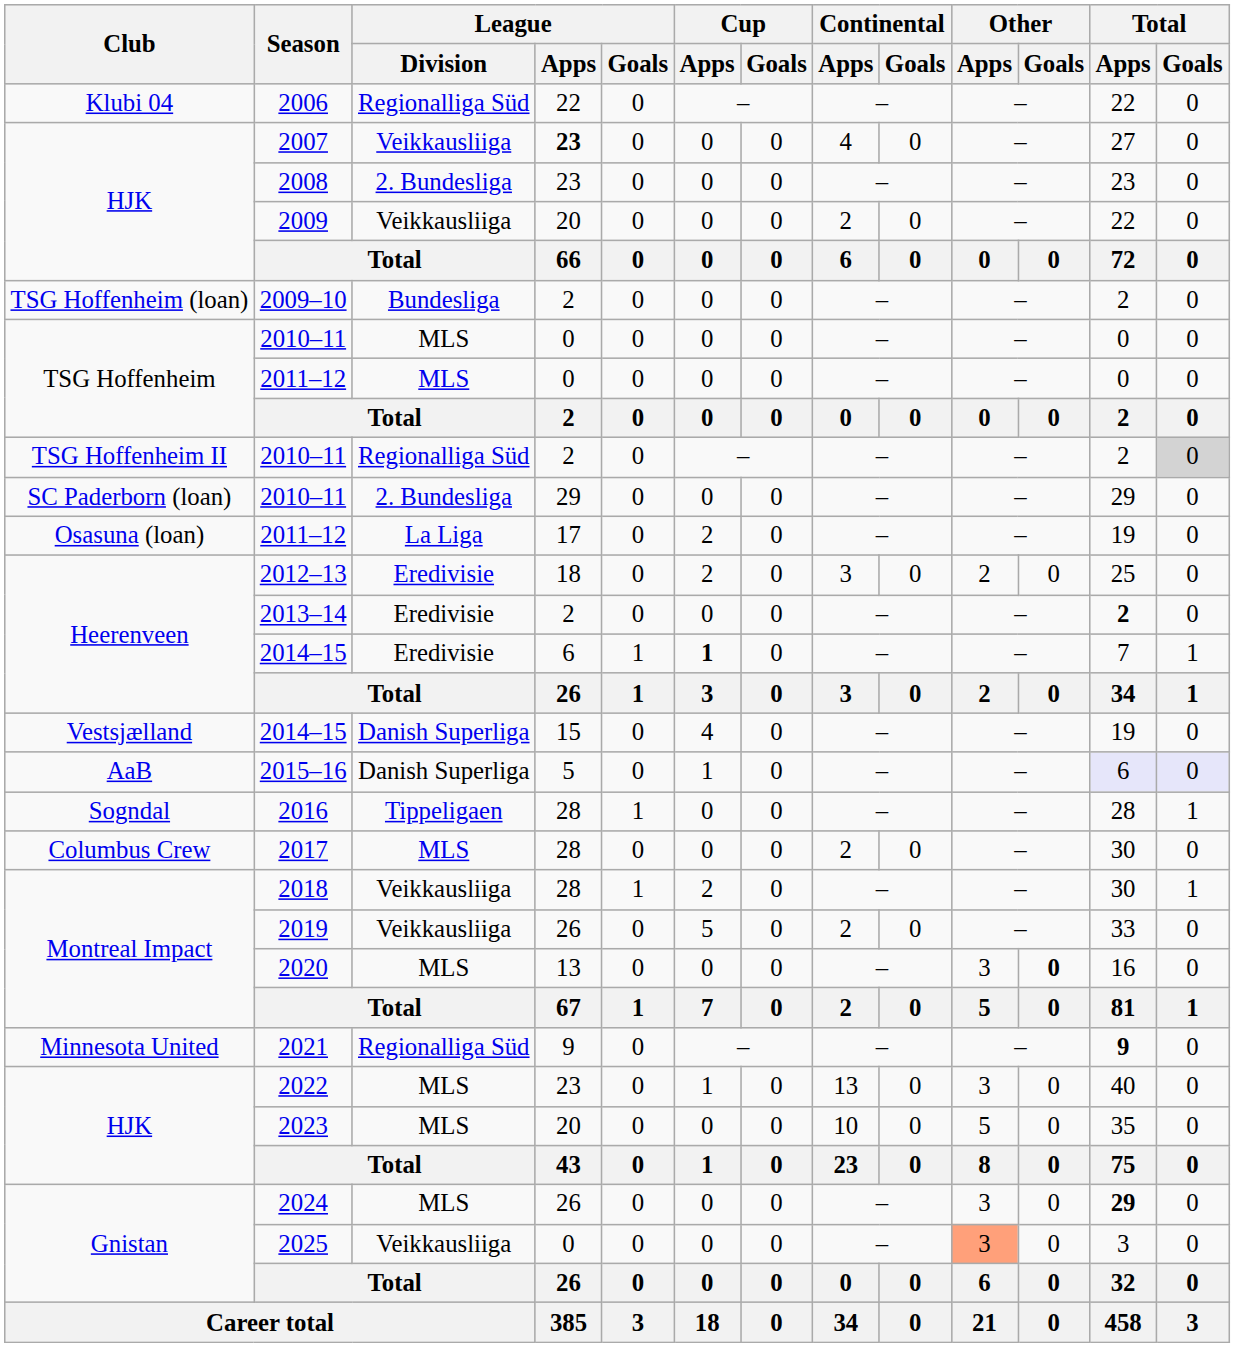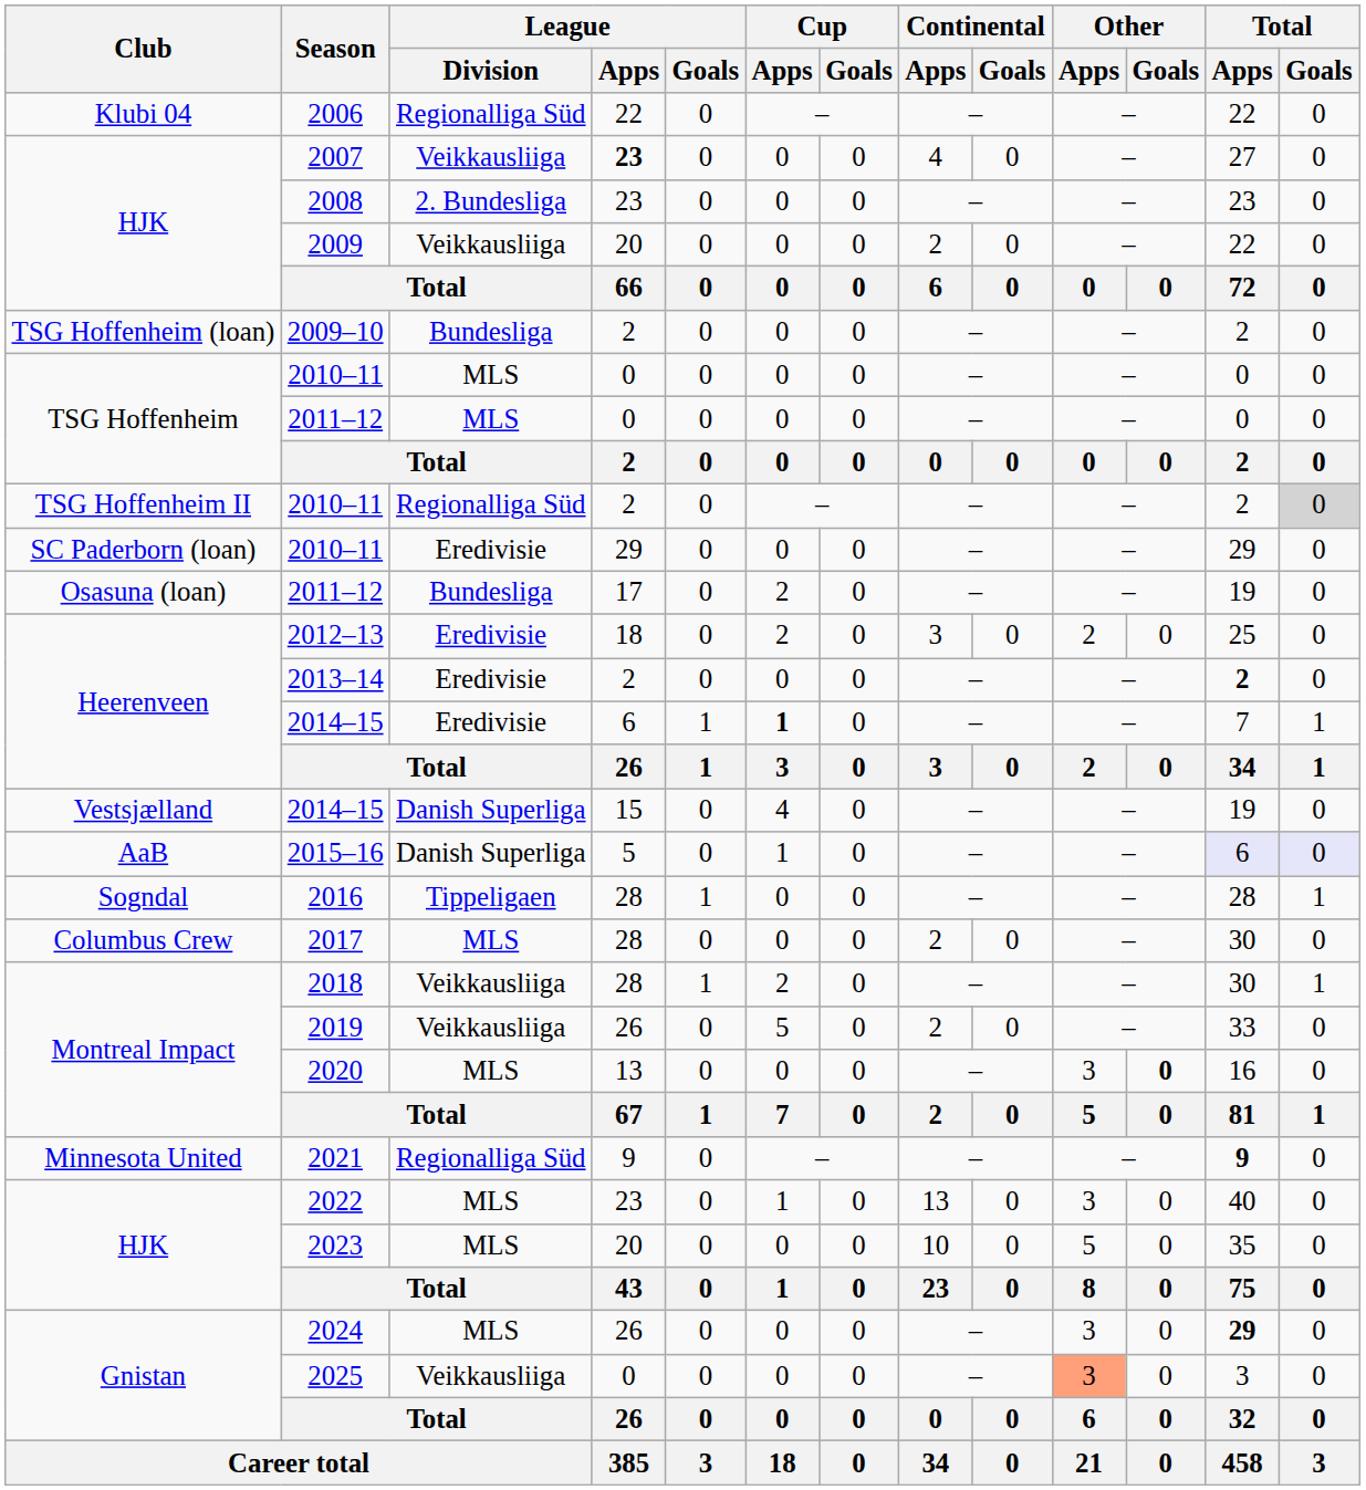SC Paderborn (loan) / 2010–11 | League / Division: 2. Bundesliga -> Eredivisie
Osasuna (loan) / 2011–12 | League / Division: La Liga -> Bundesliga
